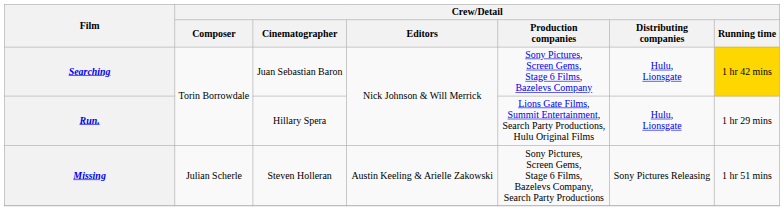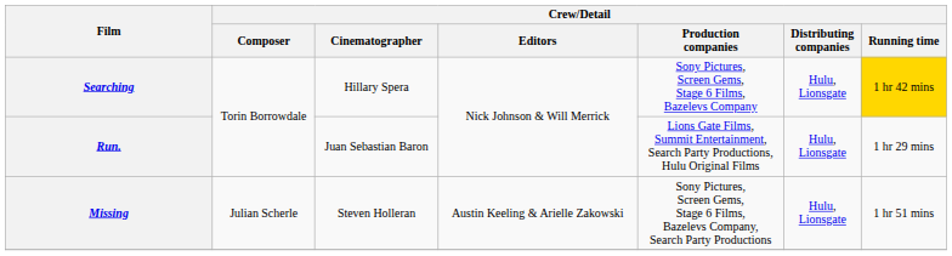Searching | Crew/Detail / Cinematographer: Juan Sebastian Baron -> Hillary Spera
Run. | Crew/Detail / Cinematographer: Hillary Spera -> Juan Sebastian Baron
Missing | Crew/Detail / Distributing companies: Sony Pictures Releasing -> Hulu, Lionsgate
